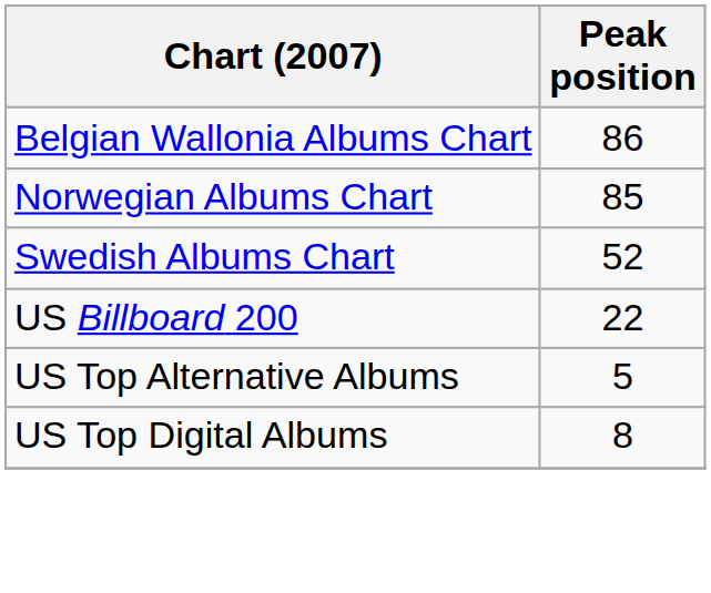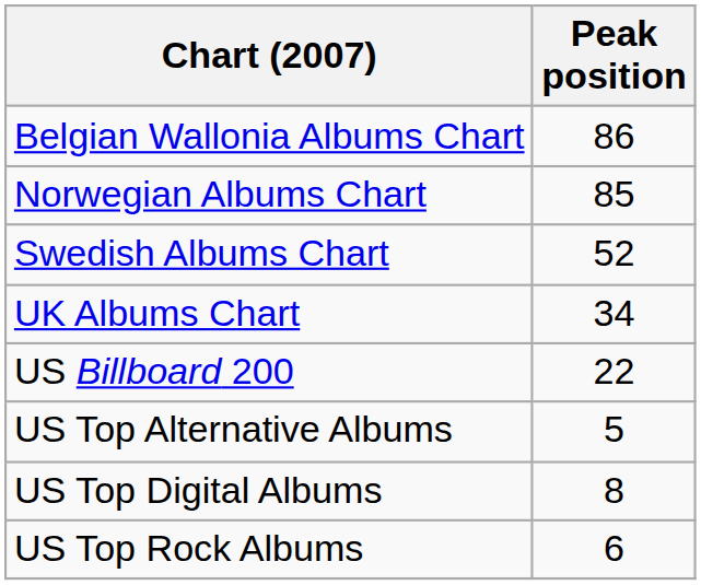+ row: UK Albums Chart | 34
+ row: US Top Rock Albums | 6
